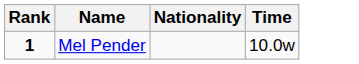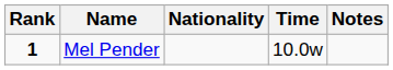+ column: Notes
